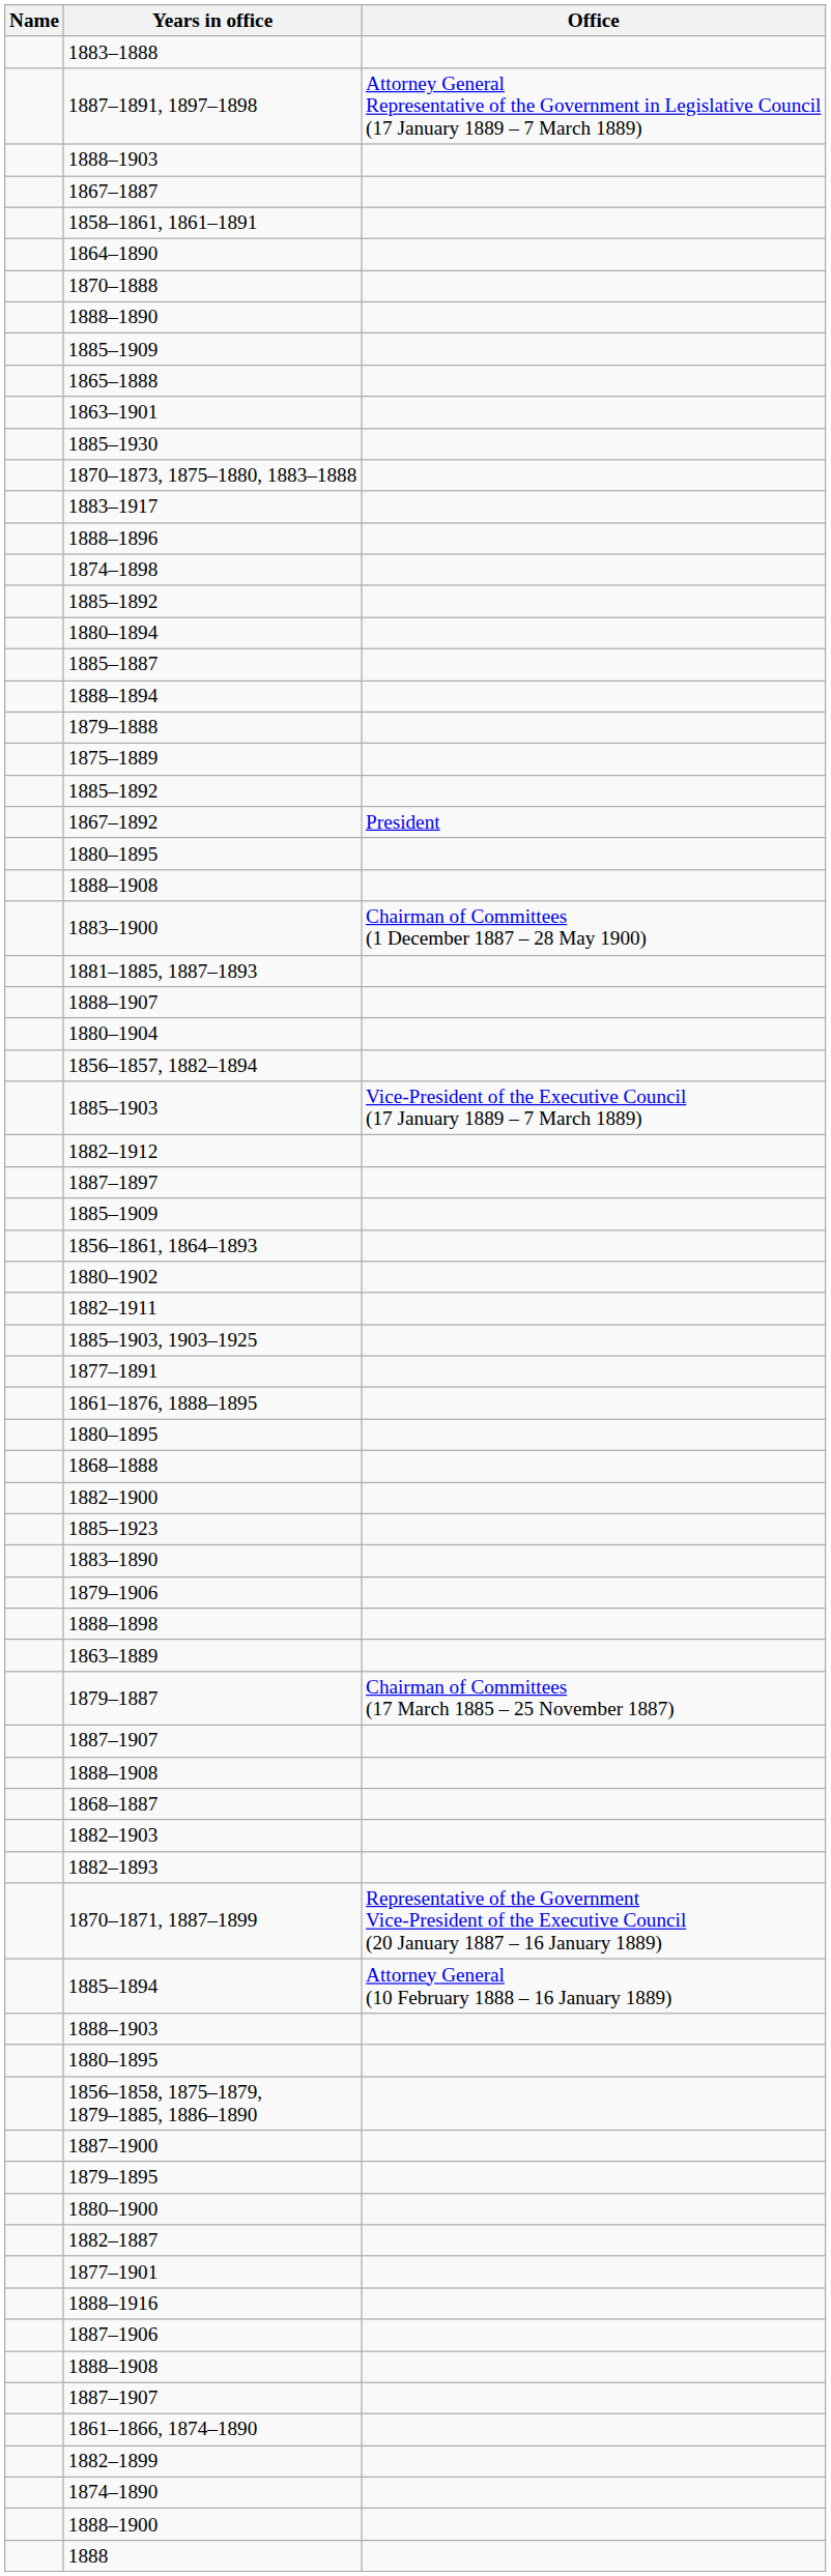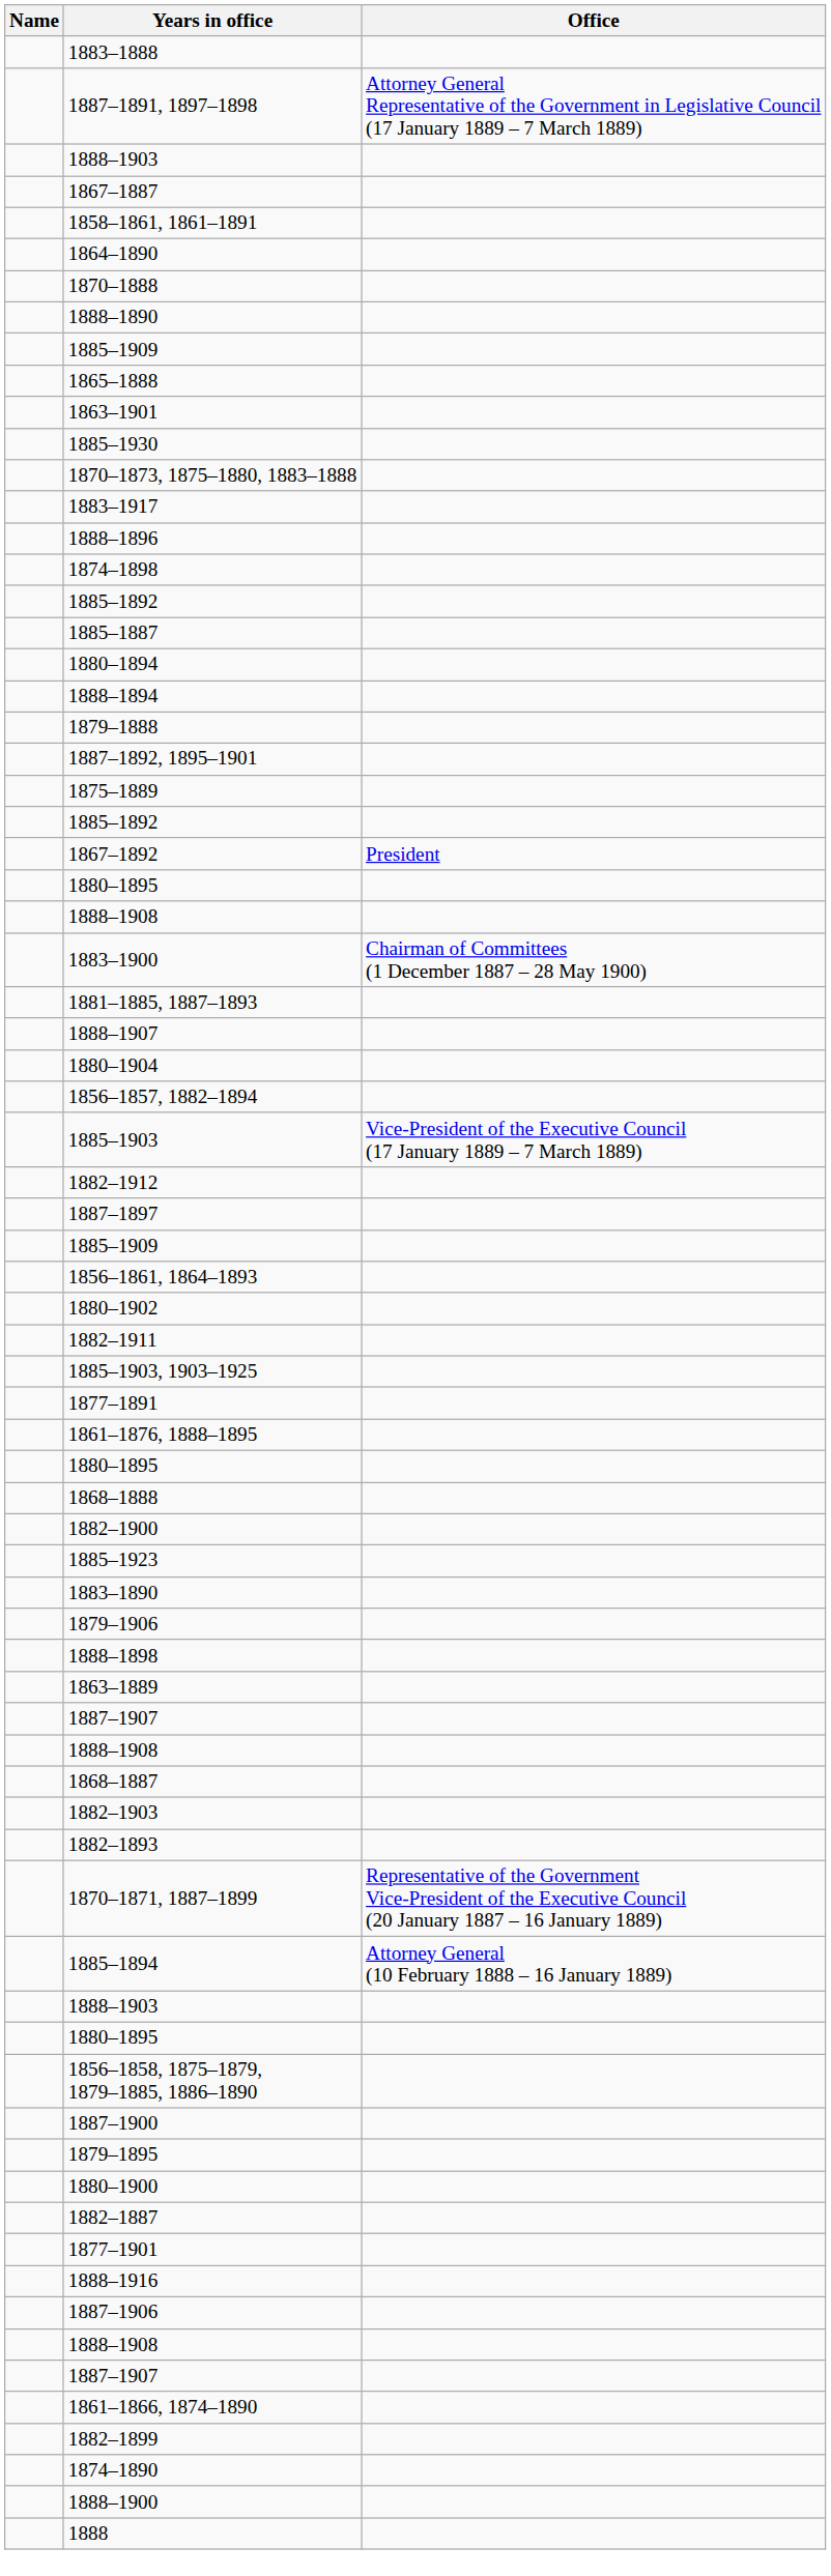rows swapped: 1880–1894 <-> 1885–1887
+ row: 1887–1892, 1895–1901
- row: 1879–1887 | Chairman of Committees (17 March 1885 – 25 November 1887)
